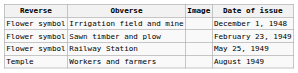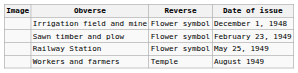columns swapped: Image <-> Reverse
